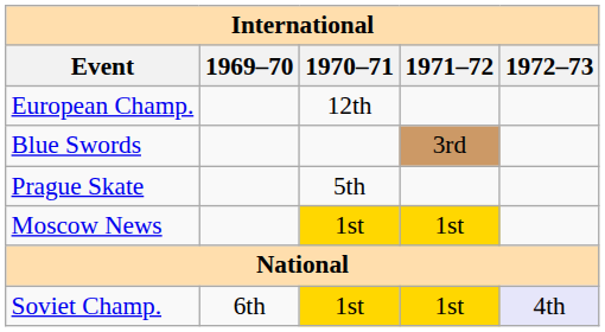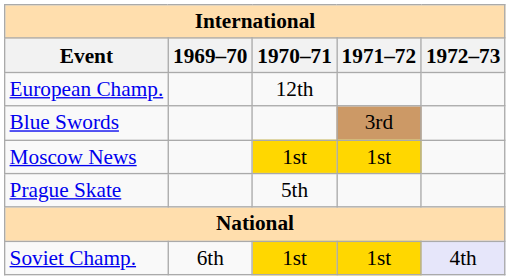rows swapped: Moscow News <-> Prague Skate
